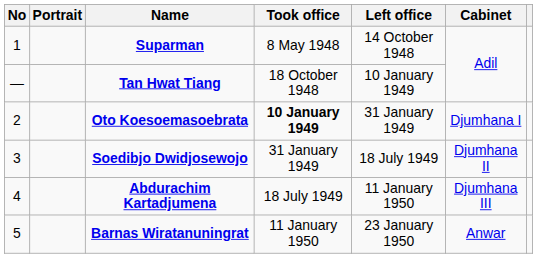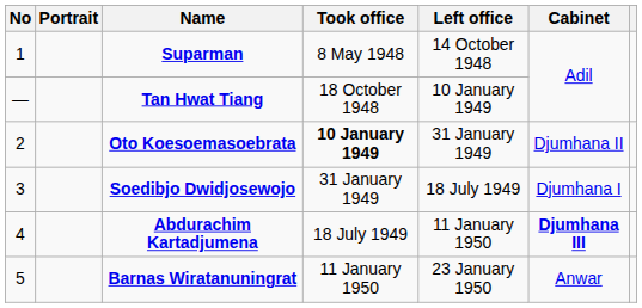Oto Koesoemasoebrata | Cabinet: Djumhana I -> Djumhana II
Soedibjo Dwidjosewojo | Cabinet: Djumhana II -> Djumhana I
Abdurachim Kartadjumena | Cabinet: normal -> bold
